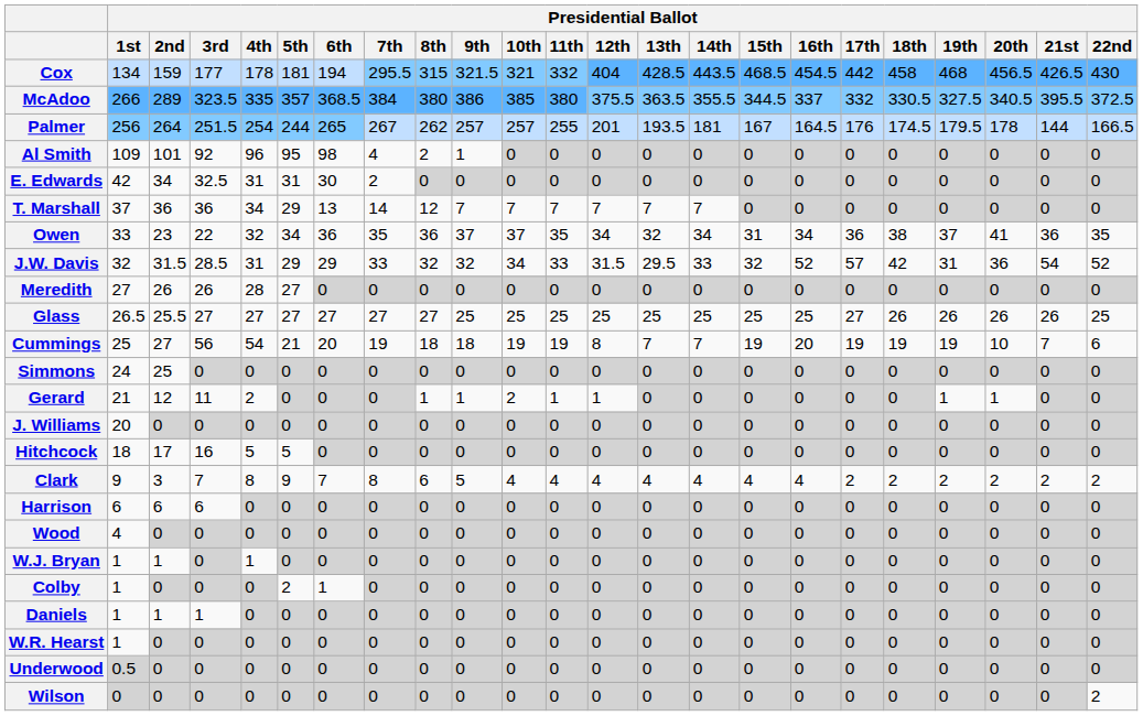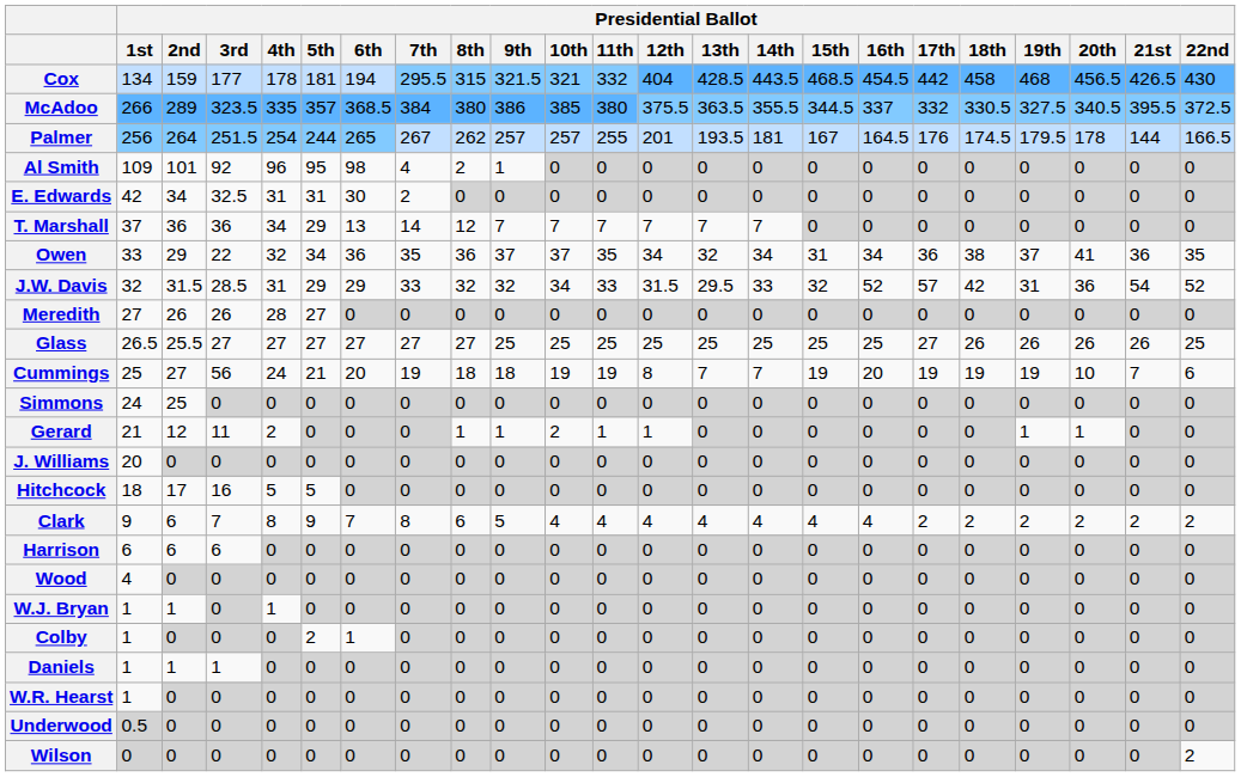Owen | Presidential Ballot / 2nd: 23 -> 29
Cummings | Presidential Ballot / 4th: 54 -> 24
Clark | Presidential Ballot / 2nd: 3 -> 6
